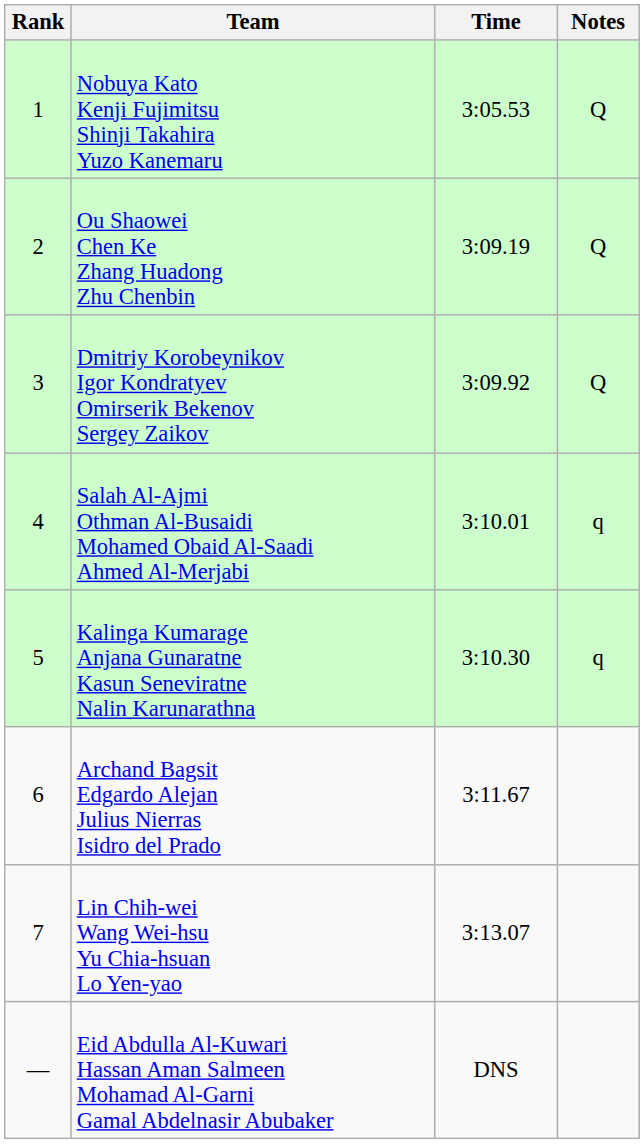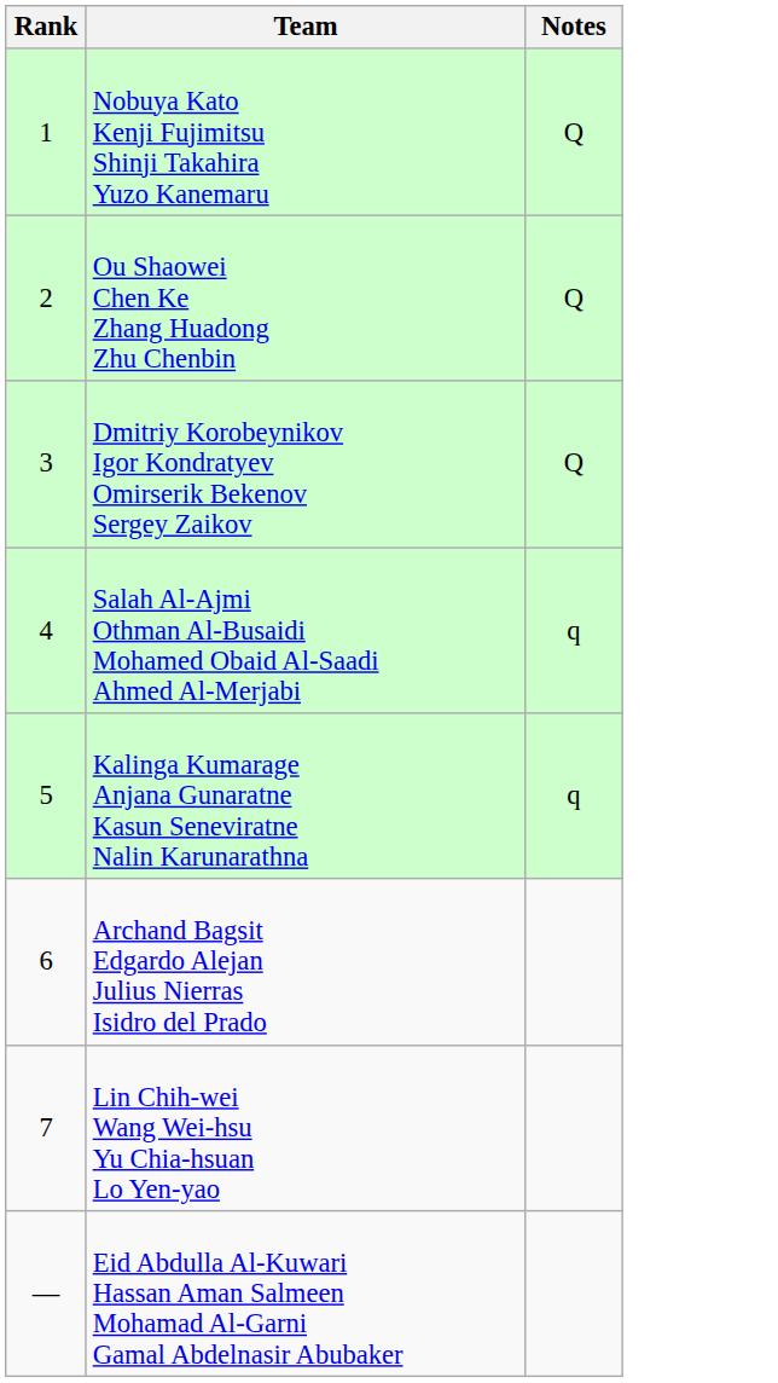- column: Time | 3:05.53 | 3:09.19 | 3:09.92 | 3:10.01 | 3:10.30 | 3:11.67 | 3:13.07 | DNS
